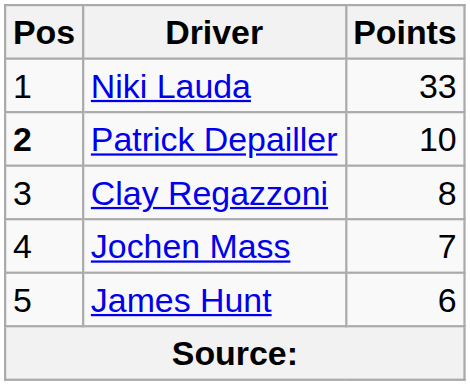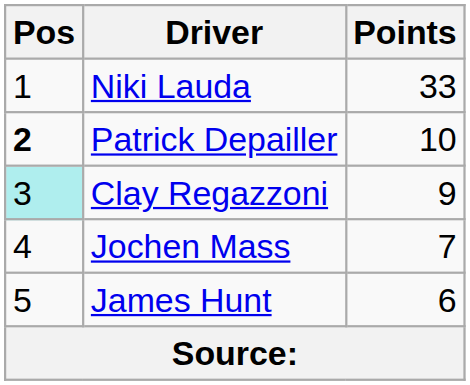Clay Regazzoni | Pos: no background -> paleturquoise background
Clay Regazzoni | Points: 8 -> 9
